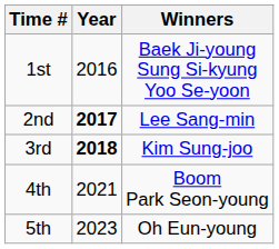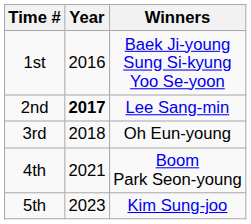3rd | Year: bold -> normal
3rd | Winners: Kim Sung-joo -> Oh Eun-young
5th | Winners: Oh Eun-young -> Kim Sung-joo
